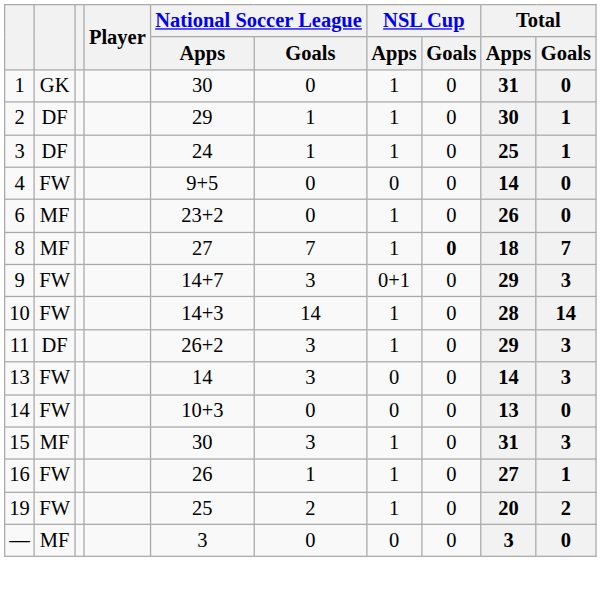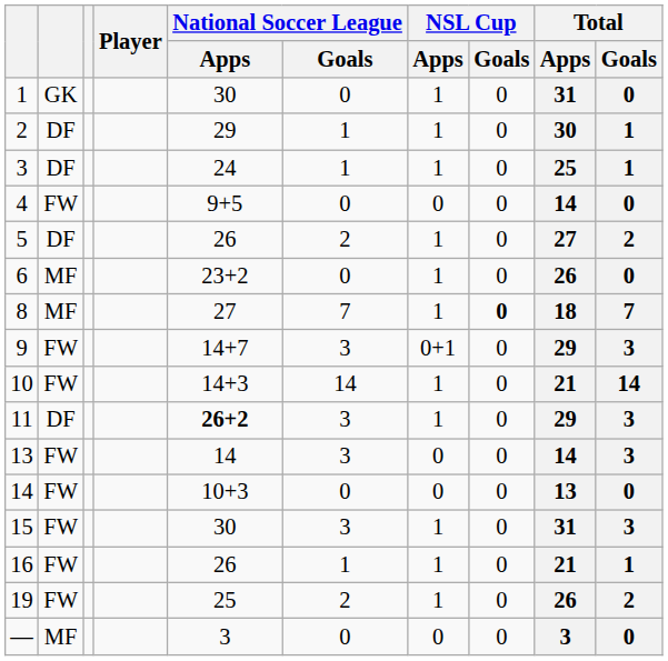+ row: 5 | DF | 26 | 2 | 1 | 0 | 27 | 2
10 | Total / Apps: 28 -> 21
11 | National Soccer League / Apps: normal -> bold
15 | column 2: MF -> FW
16 | Total / Apps: 27 -> 21
19 | Total / Apps: 20 -> 26
